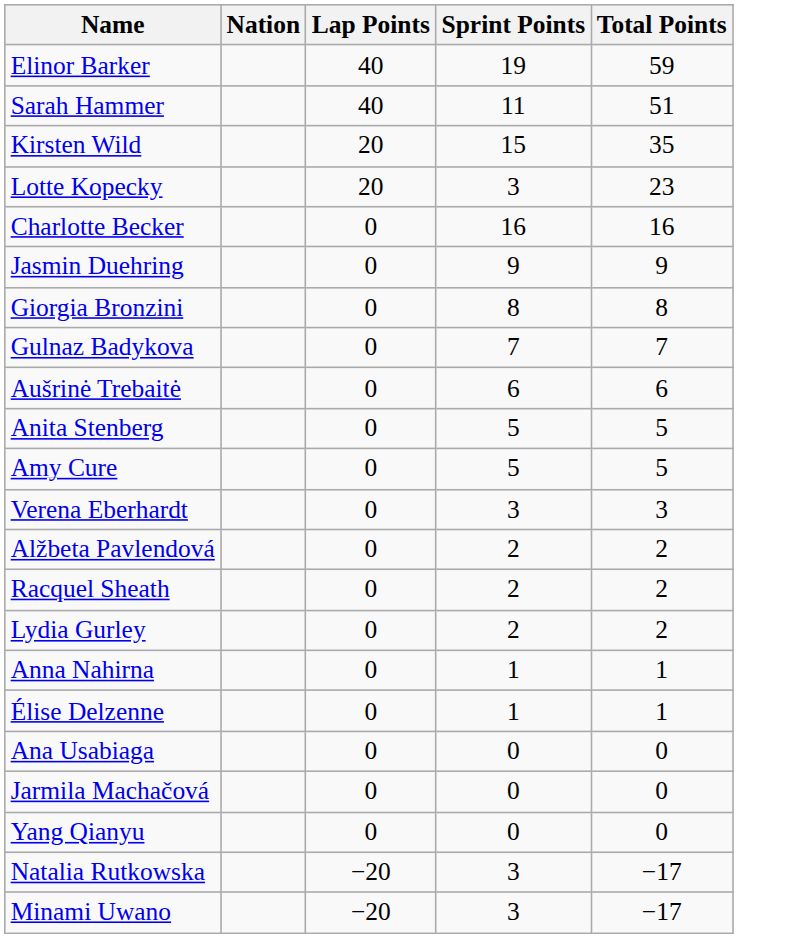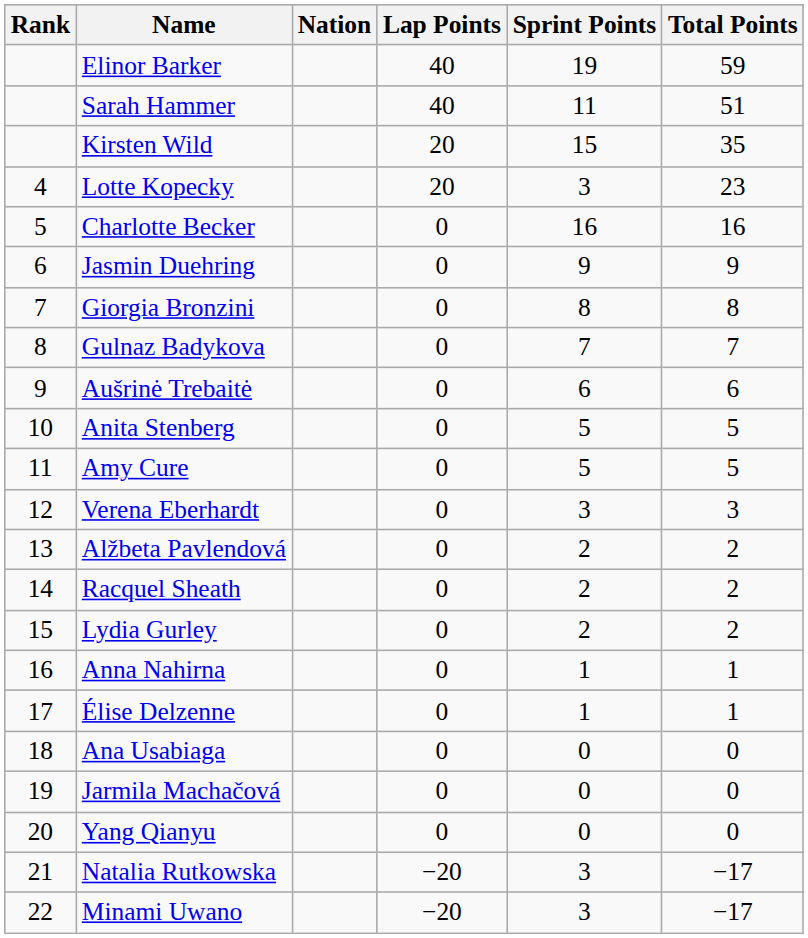+ column: Rank | 4 | 5 | 6 | 7 | 8 | 9 | 10 | 11 | 12 | 13 | 14 | 15 | 16 | 17 | 18 | 19 | 20 | 21 | 22
